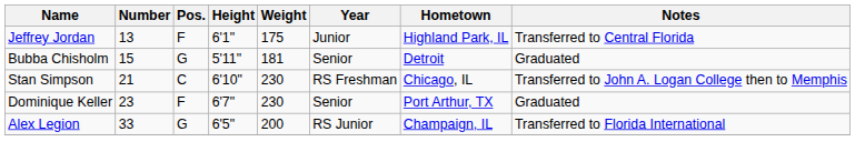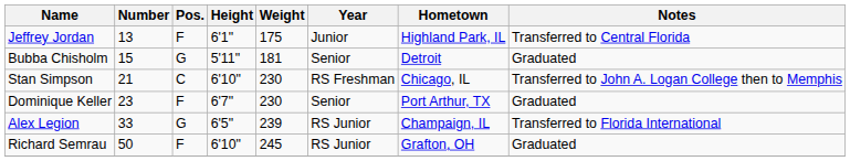Alex Legion | Weight: 200 -> 239
+ row: Richard Semrau | 50 | F | 6'10" | 245 | RS Junior | Grafton, OH | Graduated
